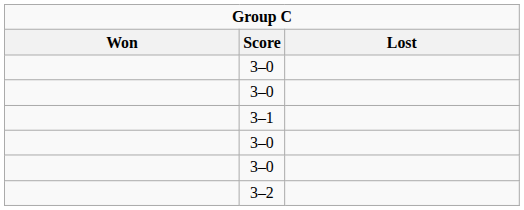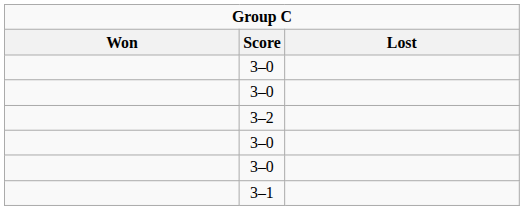rows swapped: 3–1 <-> 3–2
